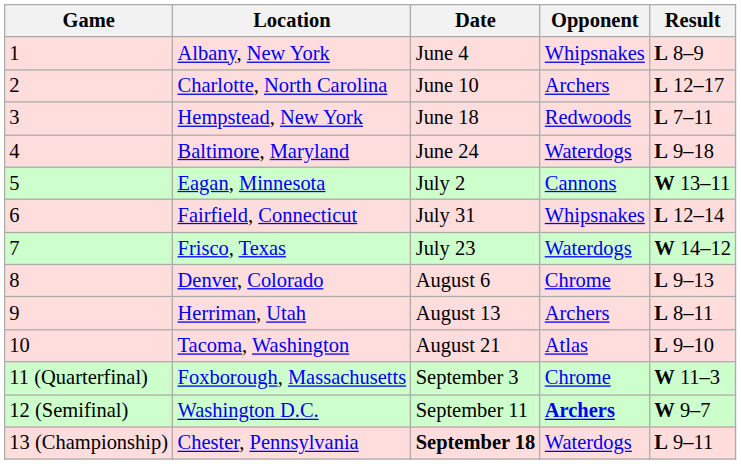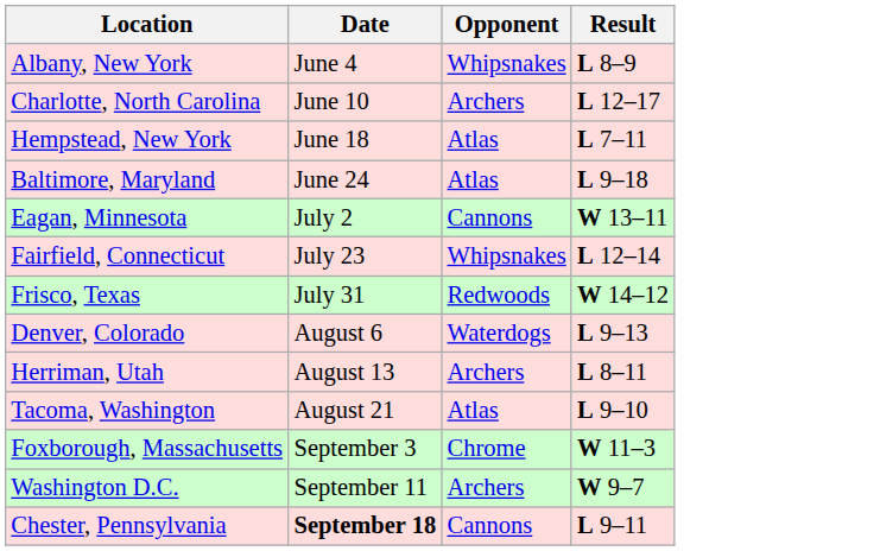- column: Game | 1 | 2 | 3 | 4 | 5 | 6 | 7 | 8 | 9 | 10 | 11 (Quarterfinal) | 12 (Semifinal) | 13 (Championship)
Hempstead, New York | Opponent: Redwoods -> Atlas
Baltimore, Maryland | Opponent: Waterdogs -> Atlas
Fairfield, Connecticut | Date: July 31 -> July 23
Frisco, Texas | Date: July 23 -> July 31
Frisco, Texas | Opponent: Waterdogs -> Redwoods
Denver, Colorado | Opponent: Chrome -> Waterdogs
Washington D.C. | Opponent: bold -> normal
Chester, Pennsylvania | Opponent: Waterdogs -> Cannons
